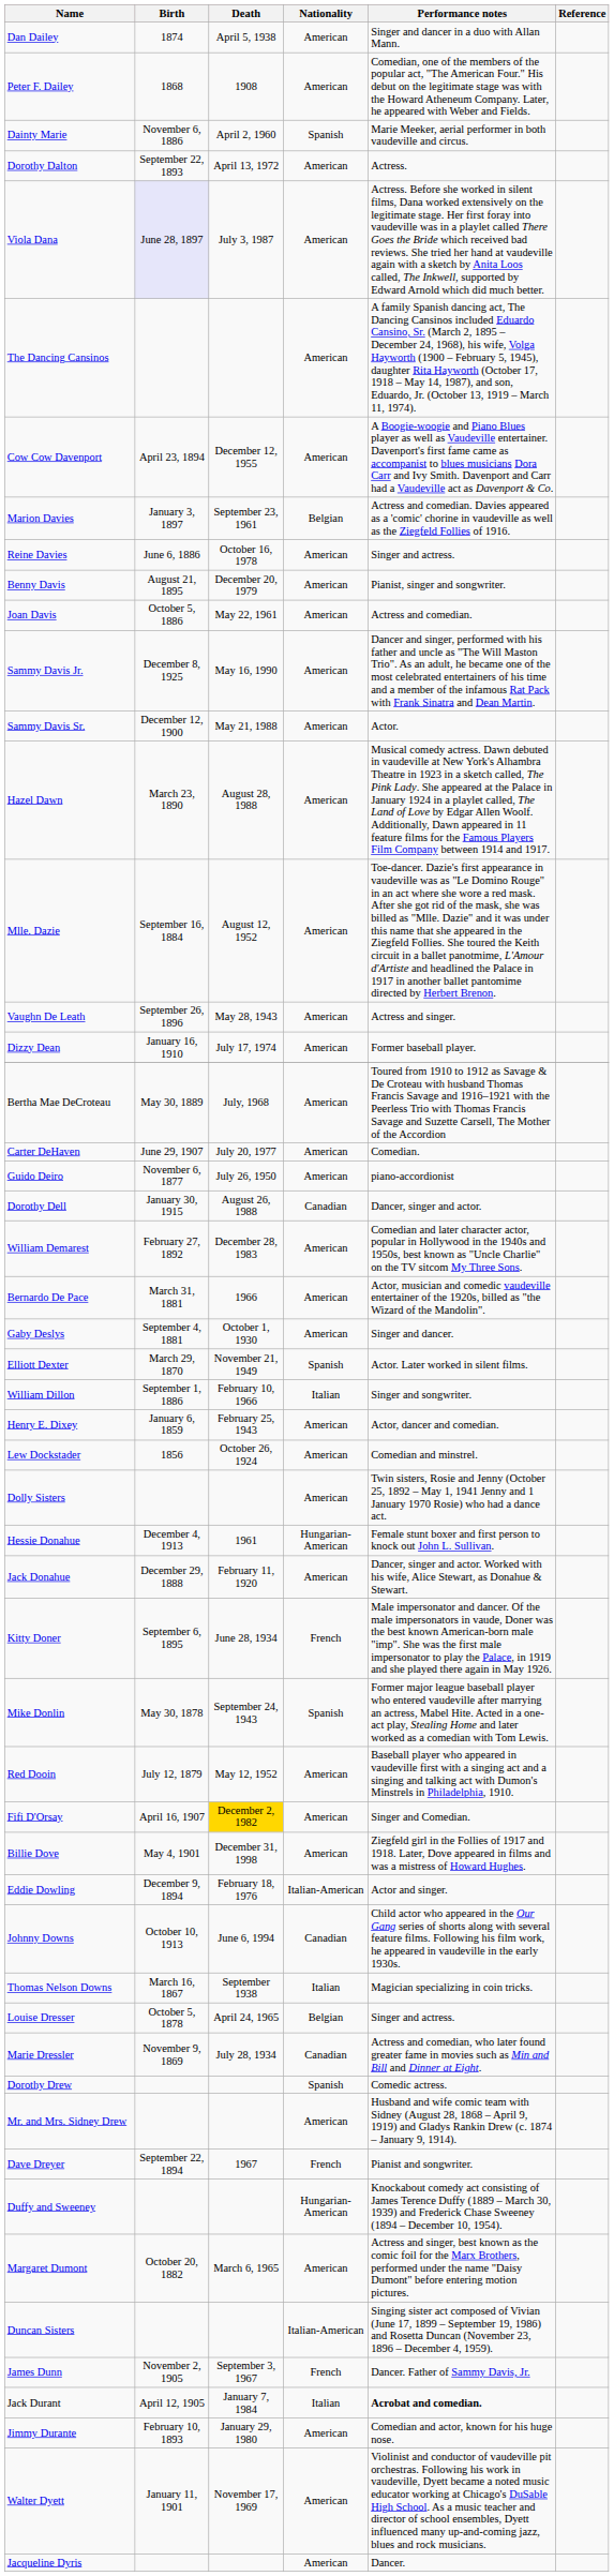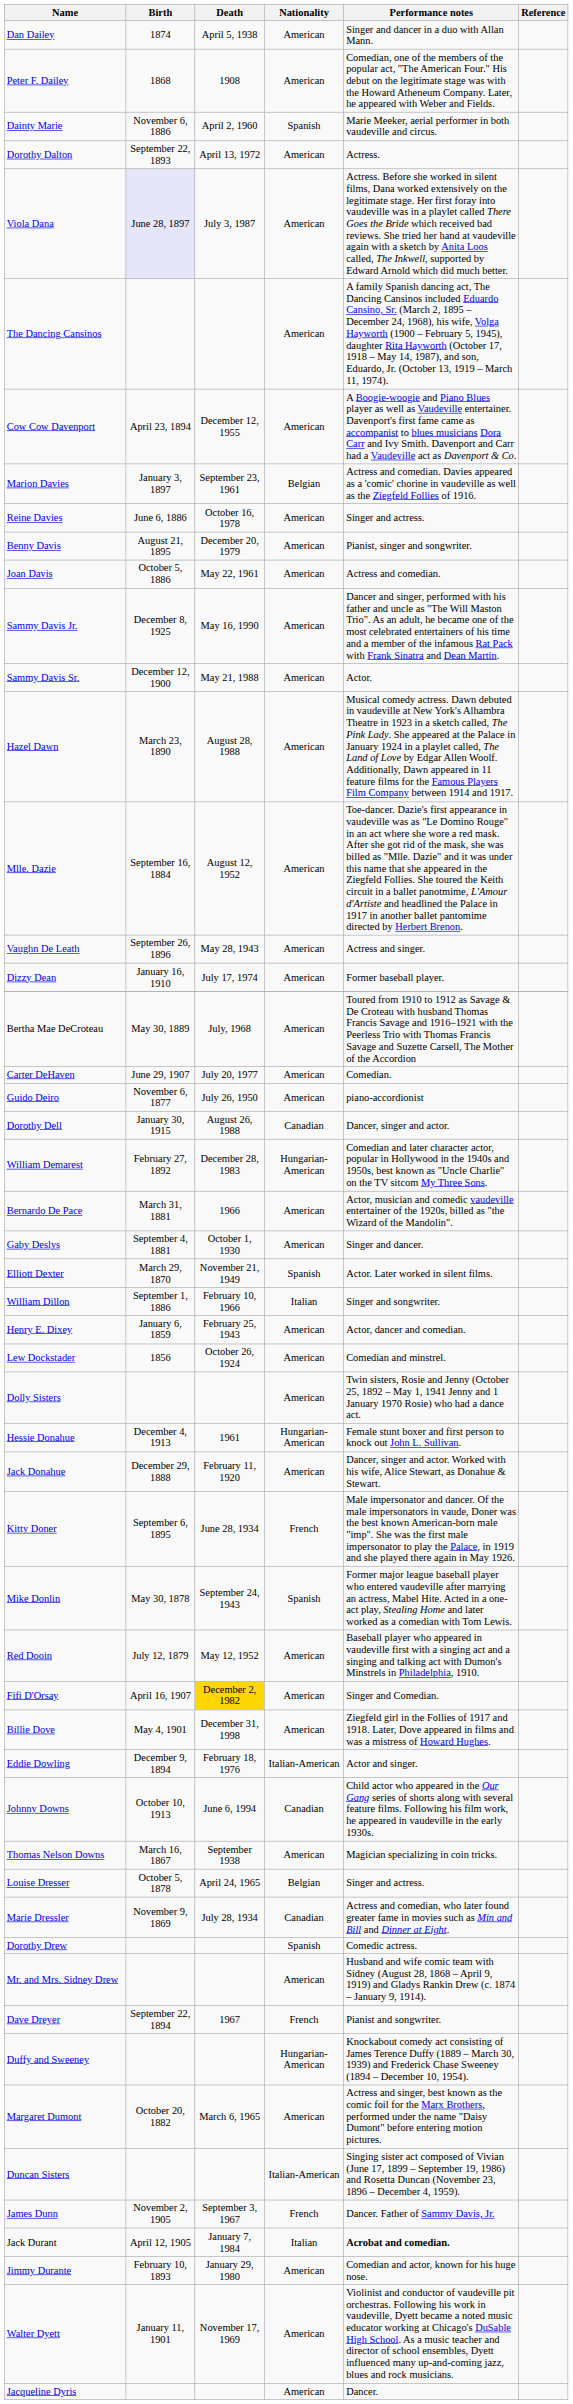William Demarest | Nationality: American -> Hungarian-American
Thomas Nelson Downs | Nationality: Italian -> American
